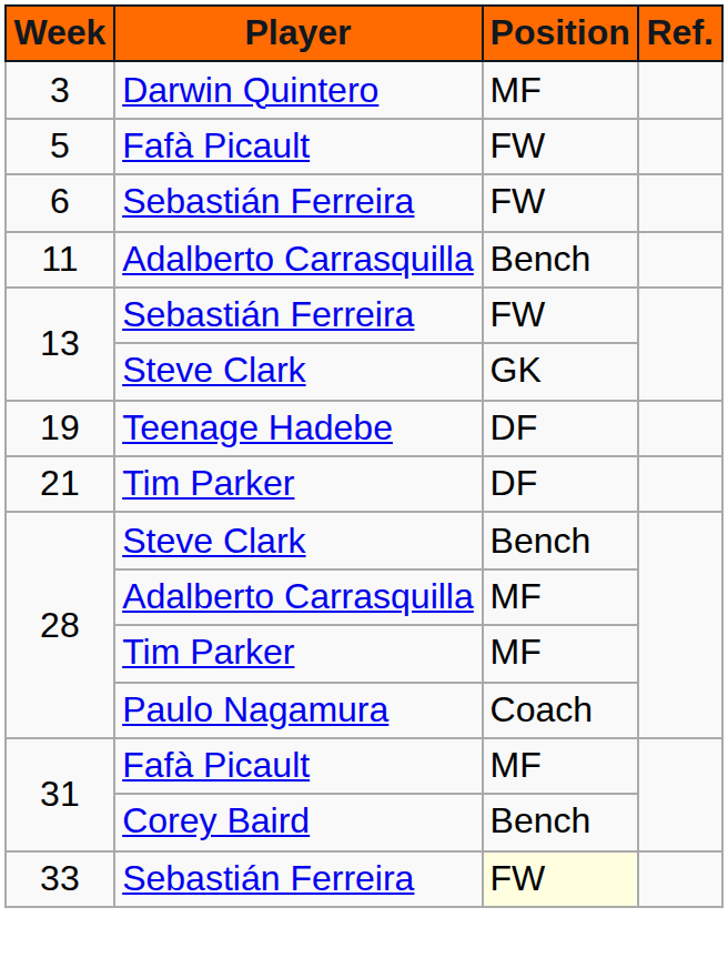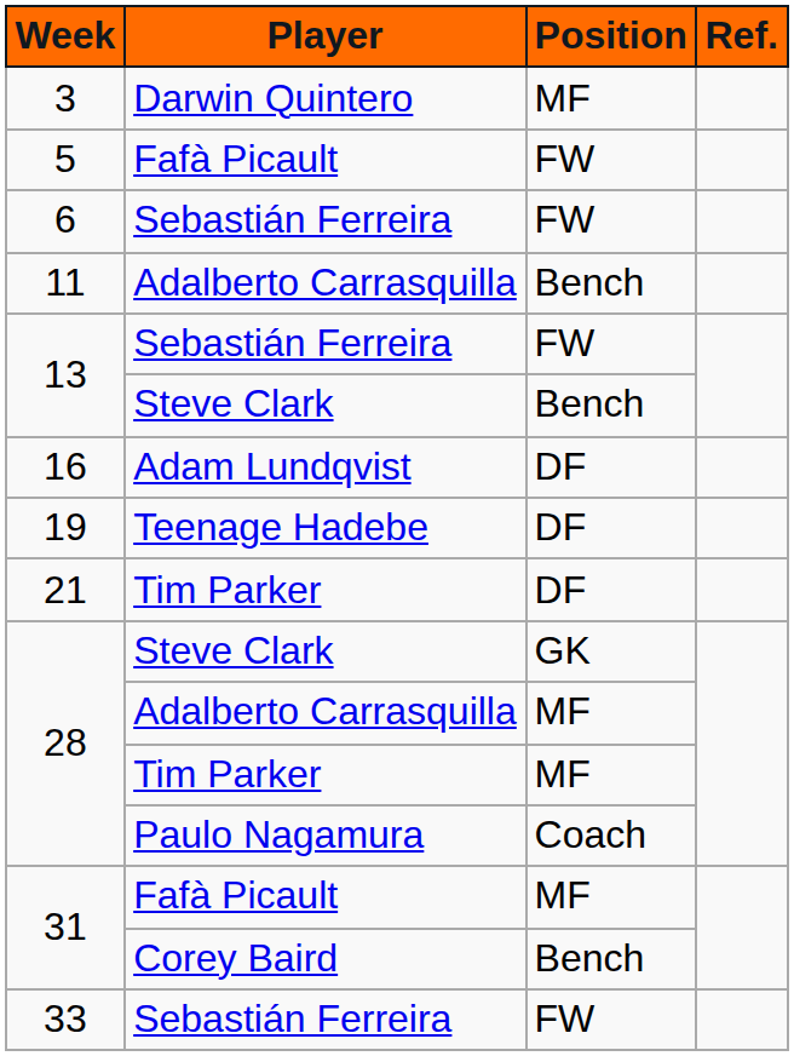13 / Steve Clark | Position: GK -> Bench
+ row: 16 | Adam Lundqvist | DF
28 / Steve Clark | Position: Bench -> GK
33 | Position: lightyellow background -> no background
